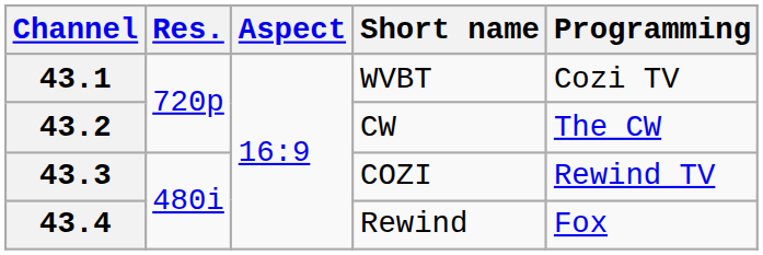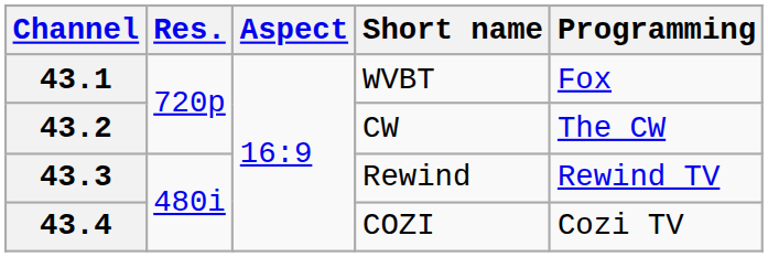43.1 | Programming: Cozi TV -> Fox
43.3 | Short name: COZI -> Rewind
43.4 | Short name: Rewind -> COZI
43.4 | Programming: Fox -> Cozi TV
